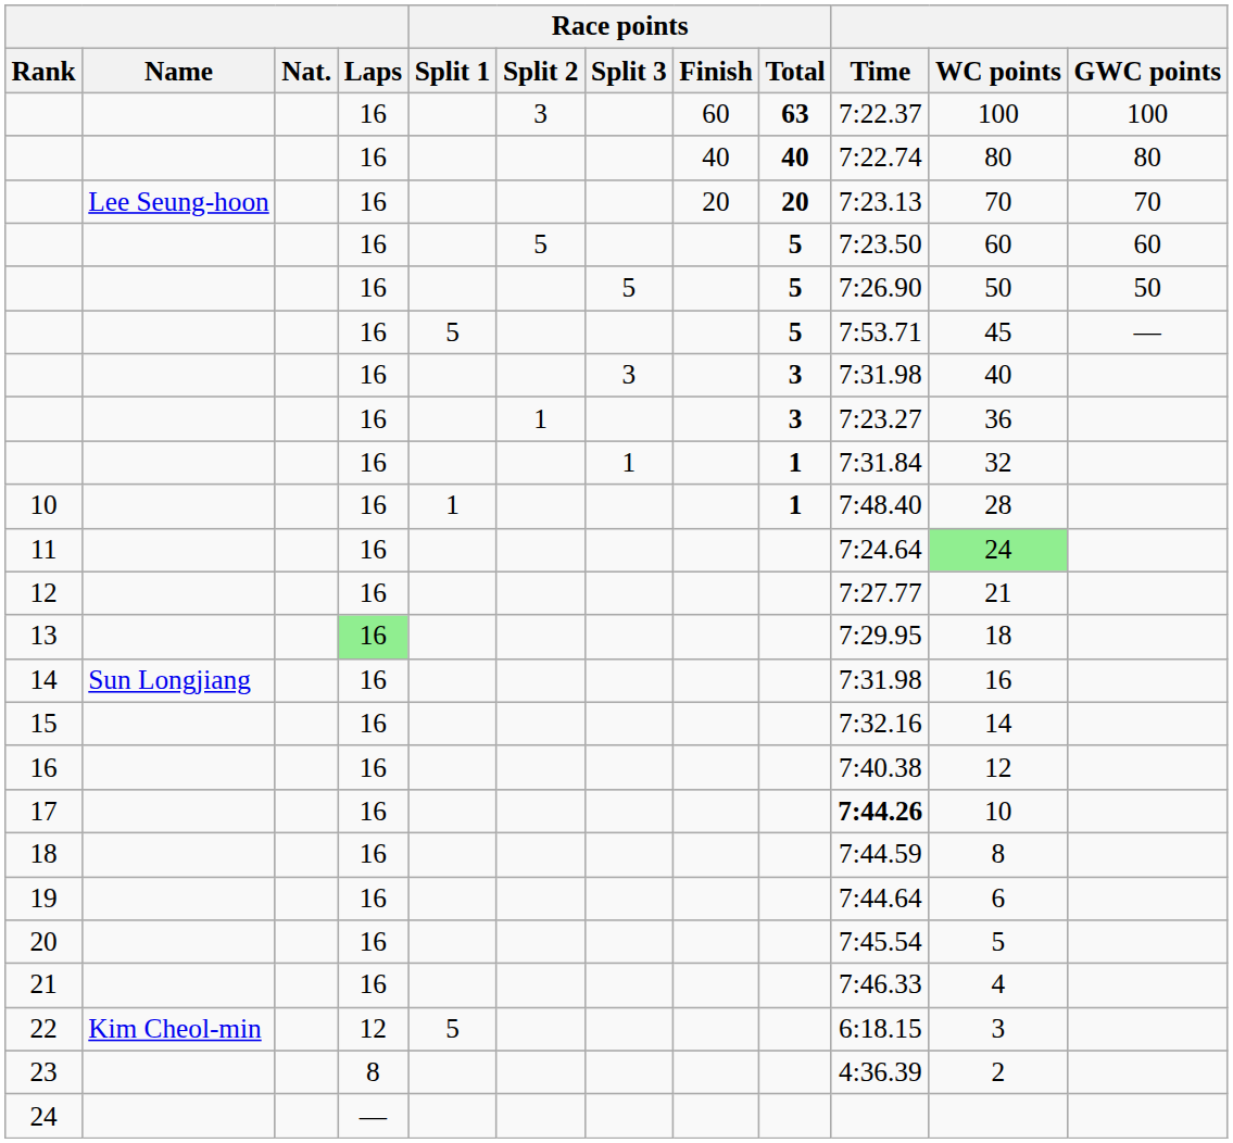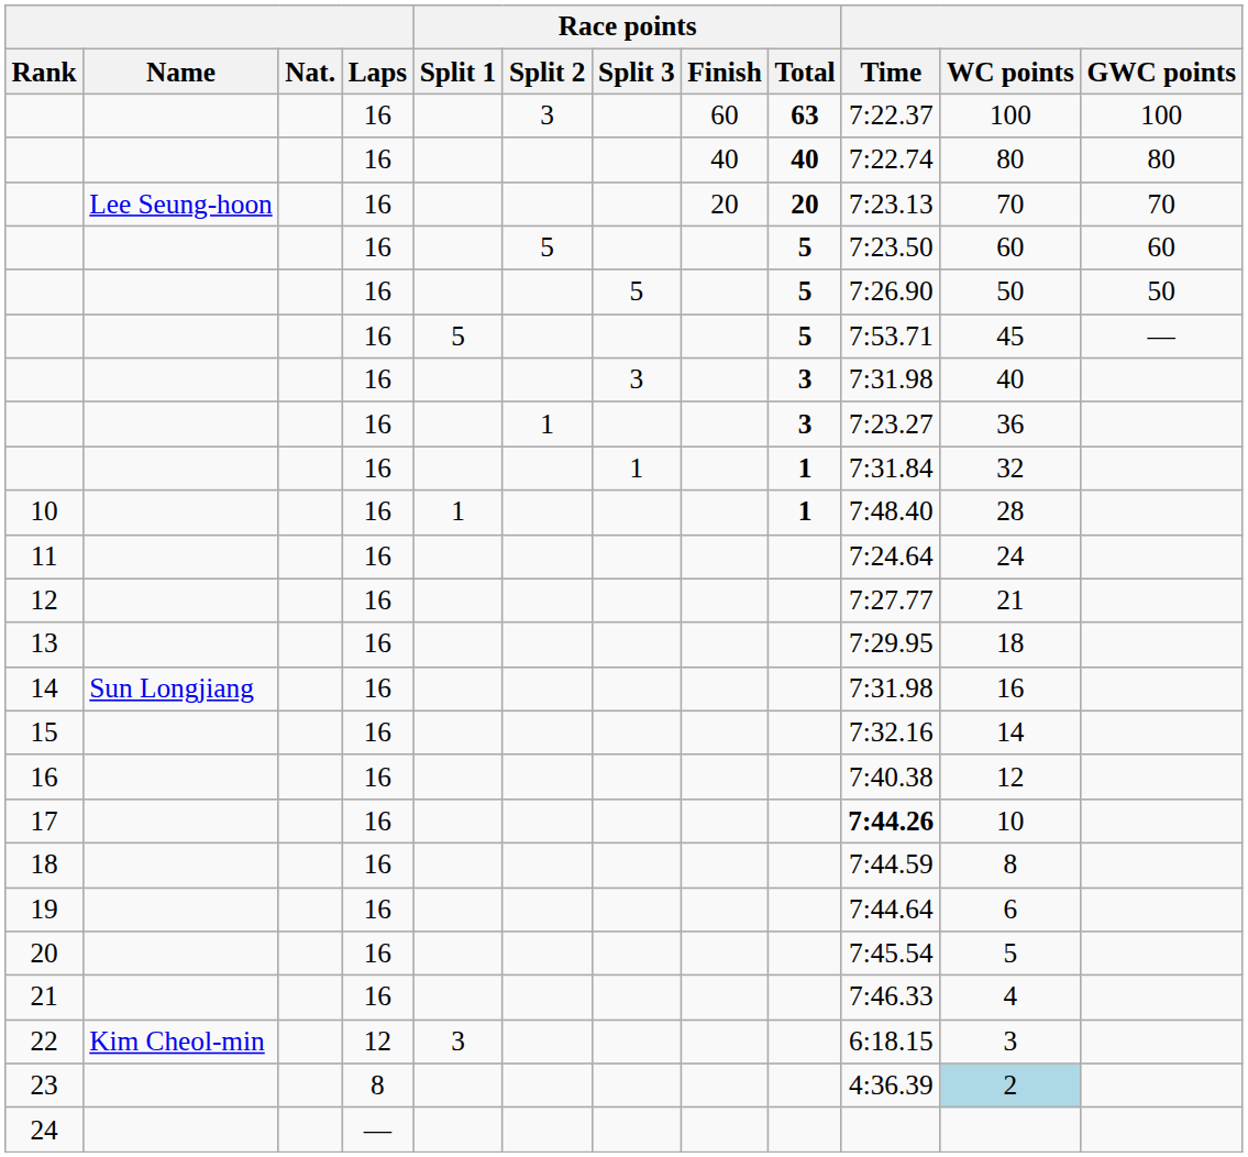11 | WC points: lightgreen background -> no background
13 | Laps: lightgreen background -> no background
22 | Race points / Split 1: 5 -> 3
23 | WC points: no background -> lightblue background
